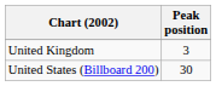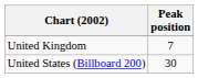United Kingdom | Peak position: 3 -> 7
